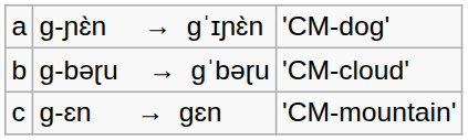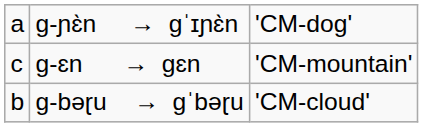rows swapped: ɡ-bəɽu → ɡˈbəɽu <-> ɡ-ɛn → ɡɛn
